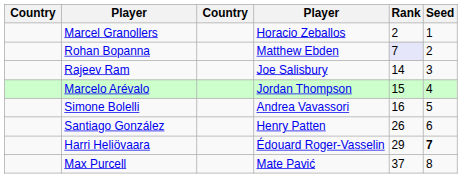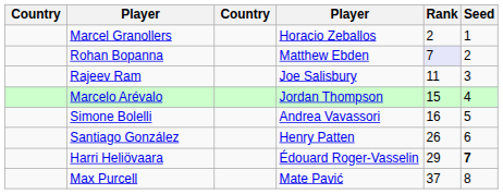Rajeev Ram | Rank: 14 -> 11
